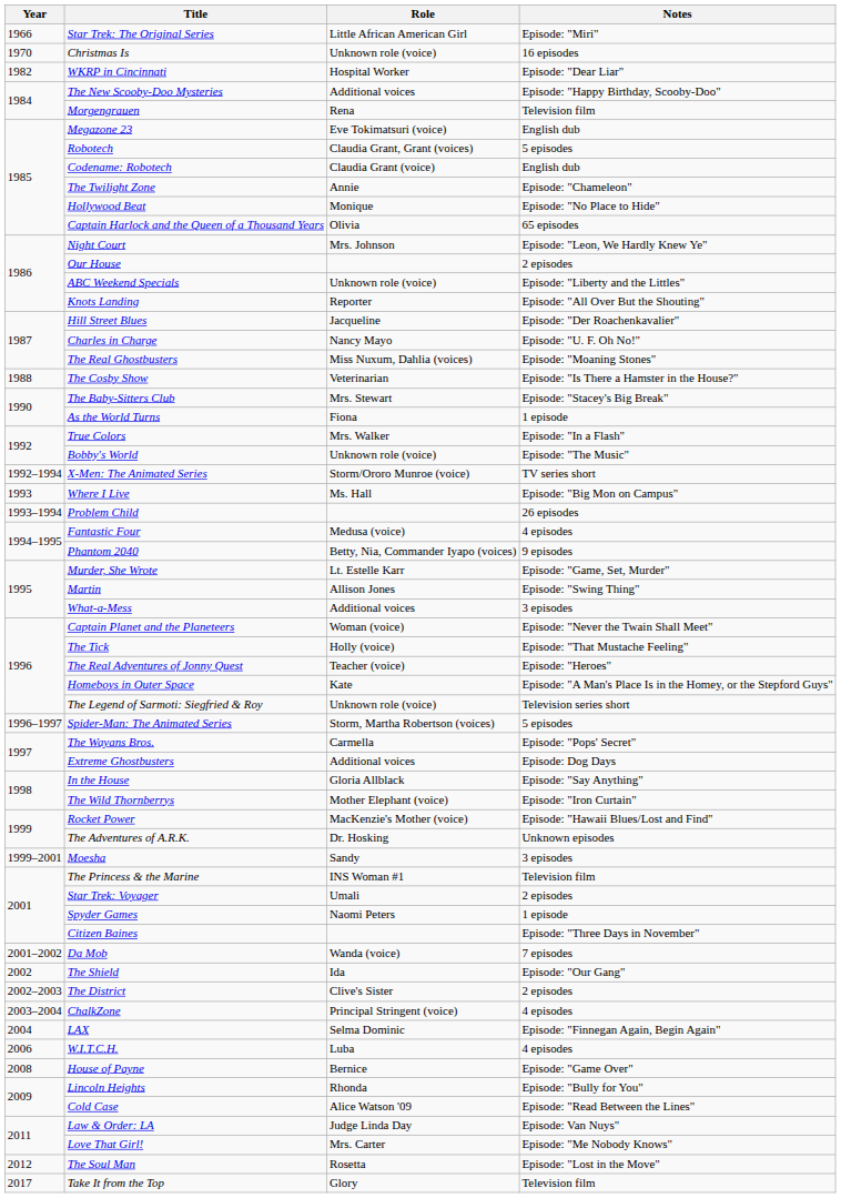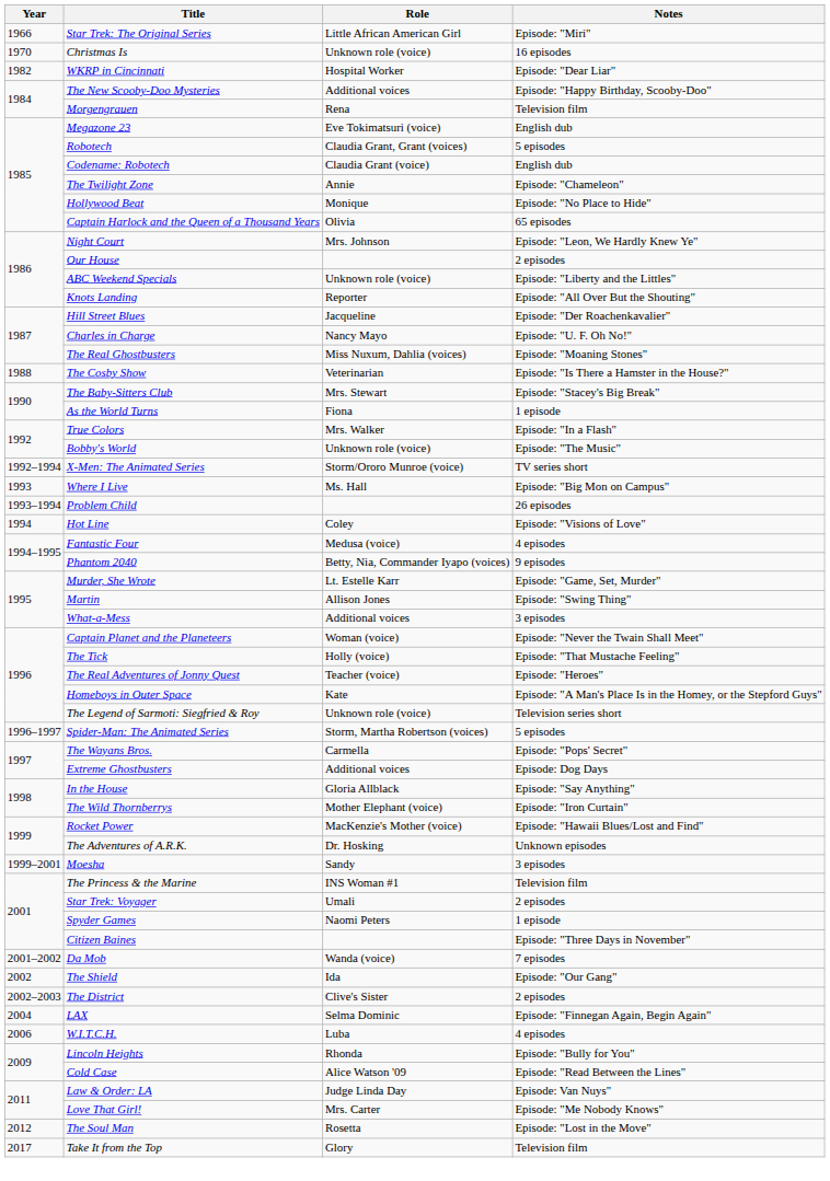+ row: 1994 | Hot Line | Coley | Episode: "Visions of Love"
- row: 2003–2004 | ChalkZone | Principal Stringent (voice) | 4 episodes
- row: 2008 | House of Payne | Bernice | Episode: "Game Over"
